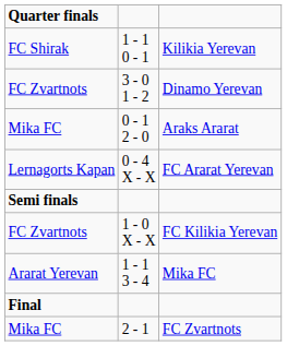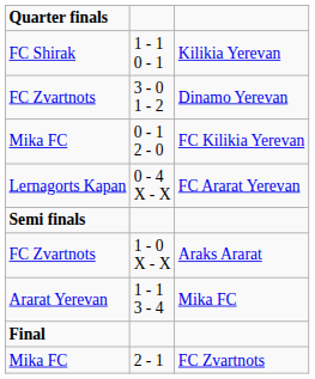0 - 1 2 - 0 | column 3: Araks Ararat -> FC Kilikia Yerevan
1 - 0 X - X | column 3: FC Kilikia Yerevan -> Araks Ararat
